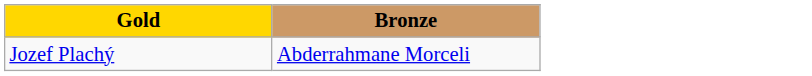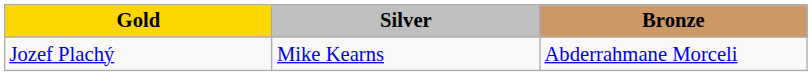+ column: Silver | Mike Kearns
